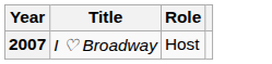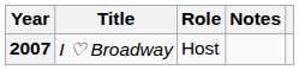+ column: Notes
